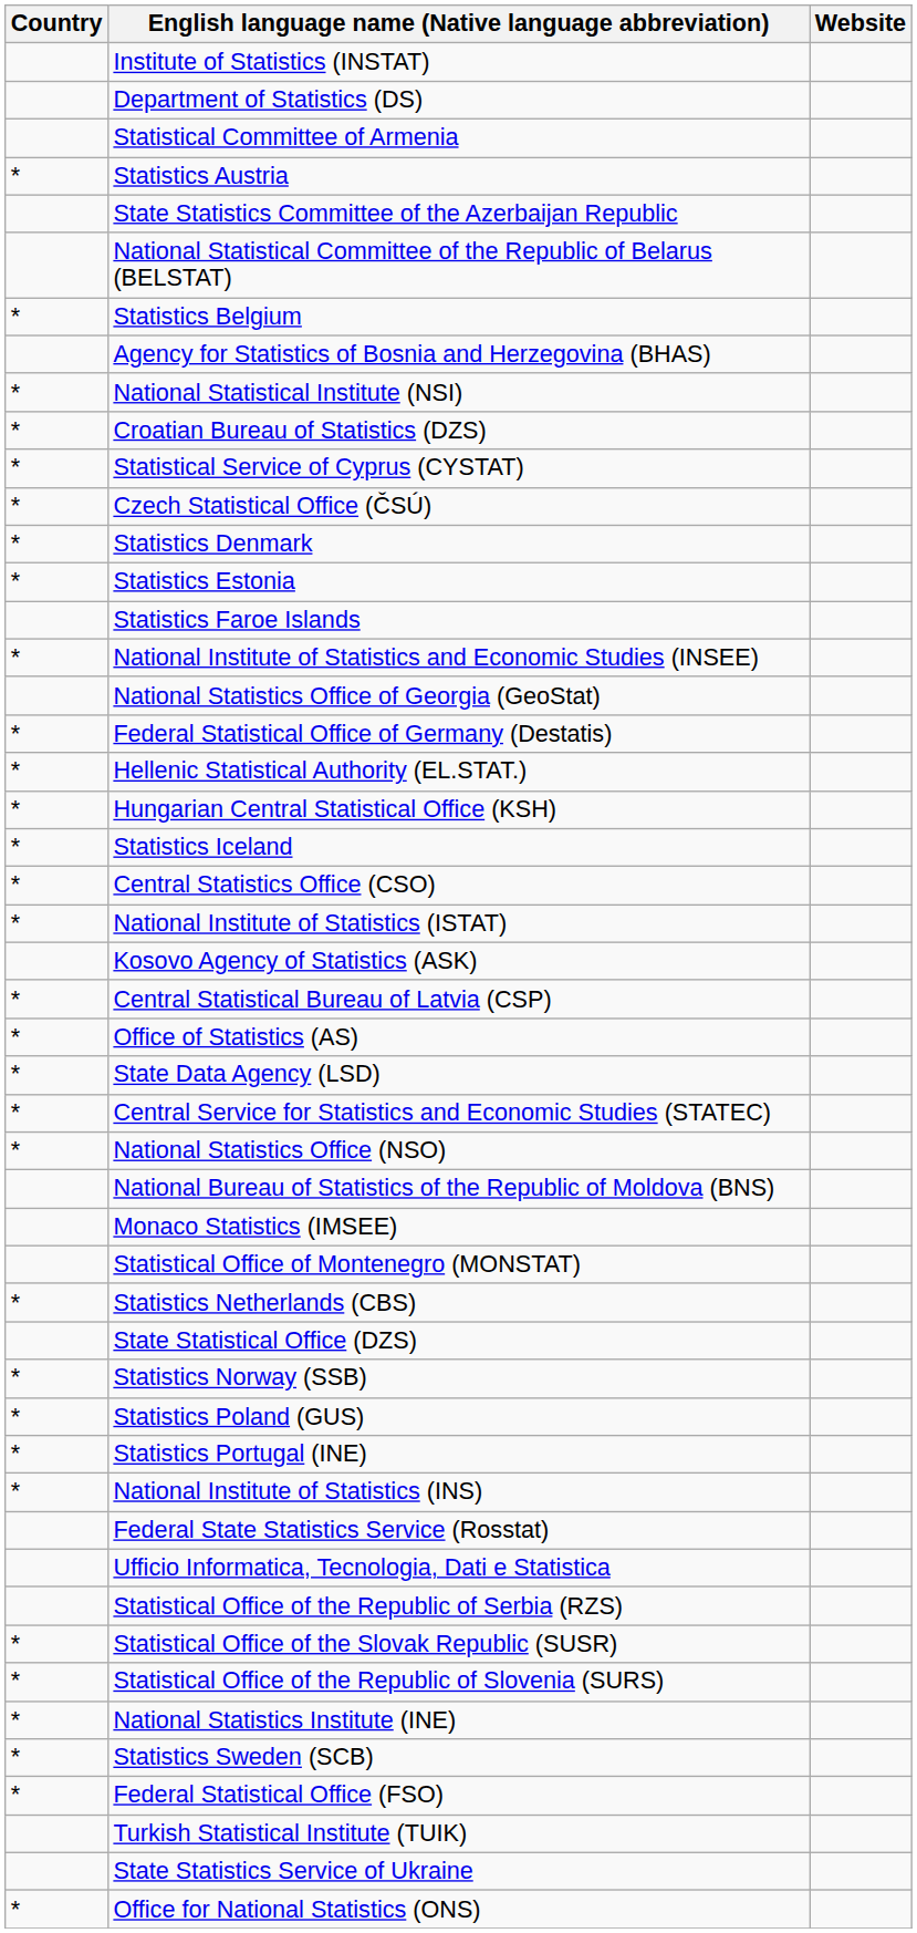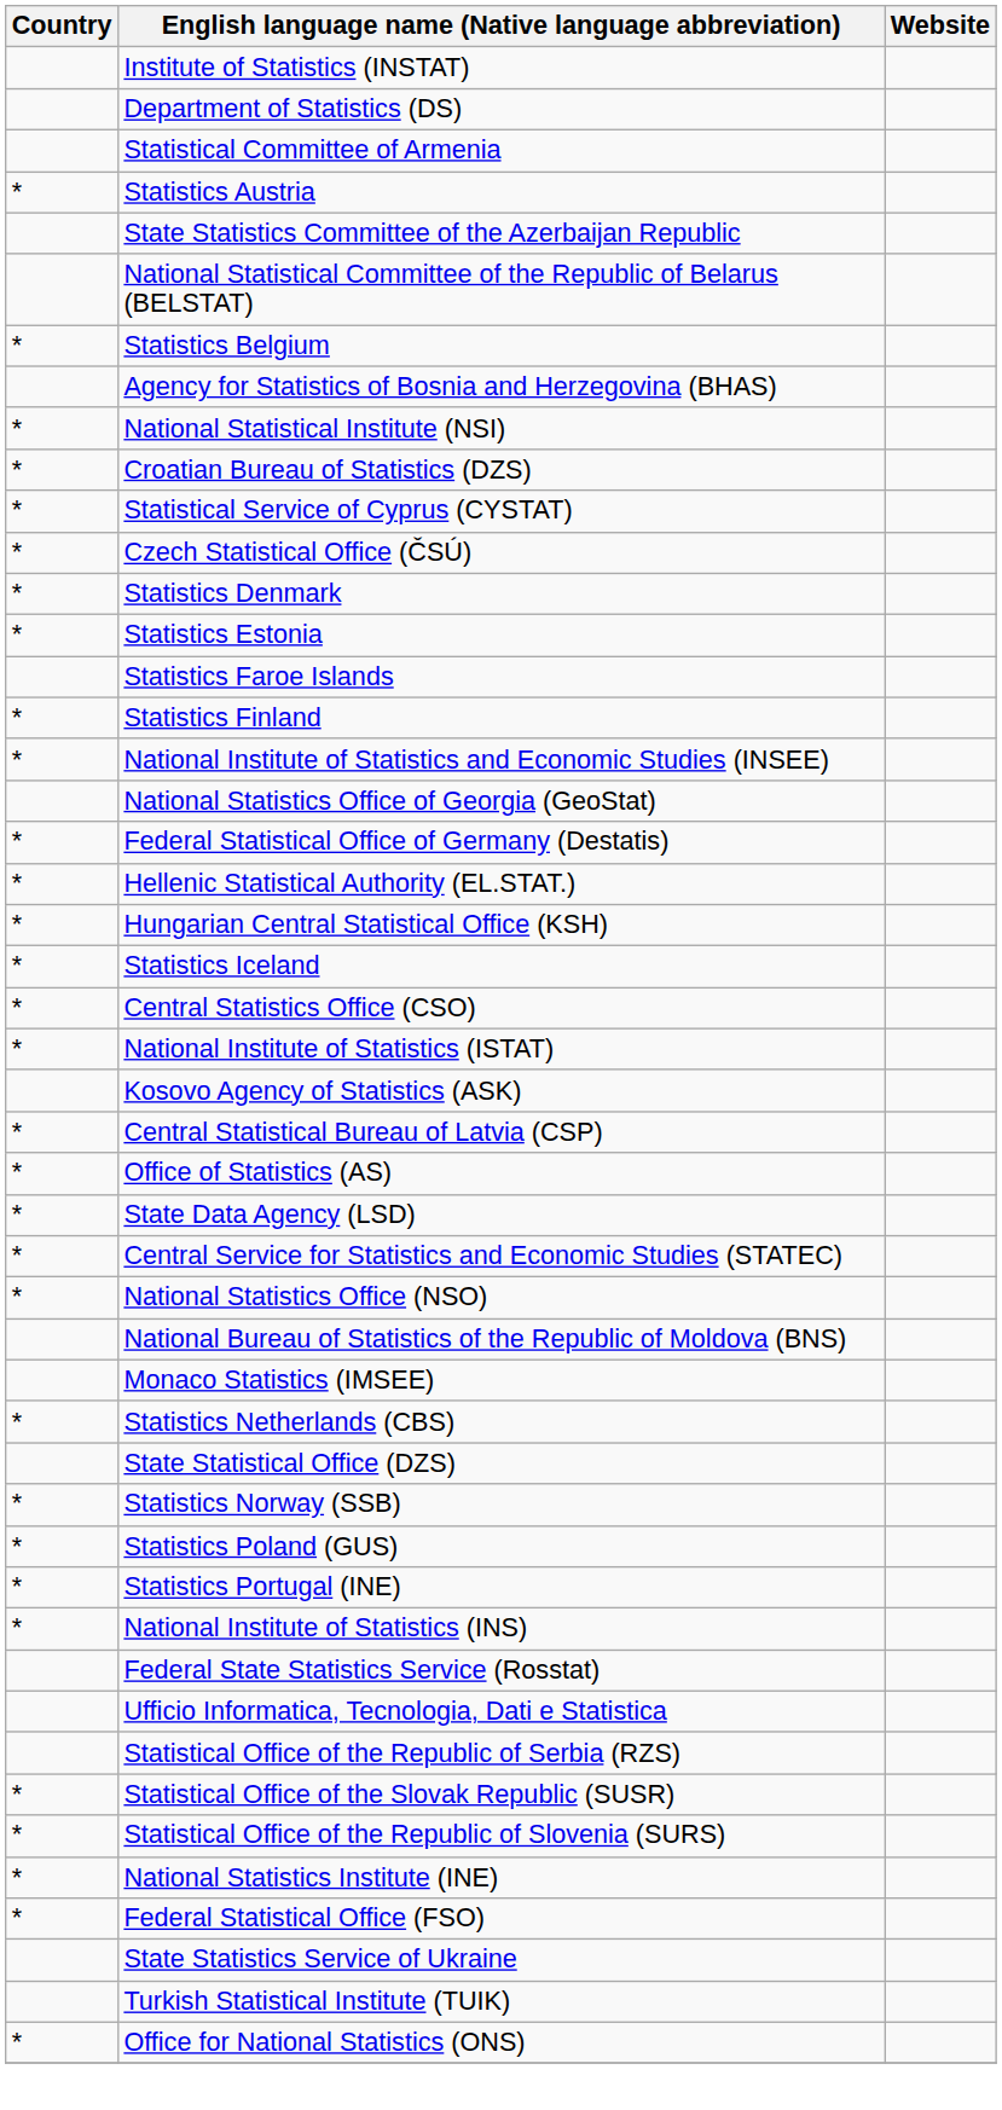+ row: * | Statistics Finland
- row: Statistical Office of Montenegro (MONSTAT)
- row: * | Statistics Sweden (SCB)
rows swapped: Turkish Statistical Institute (TUIK) <-> State Statistics Service of Ukraine
